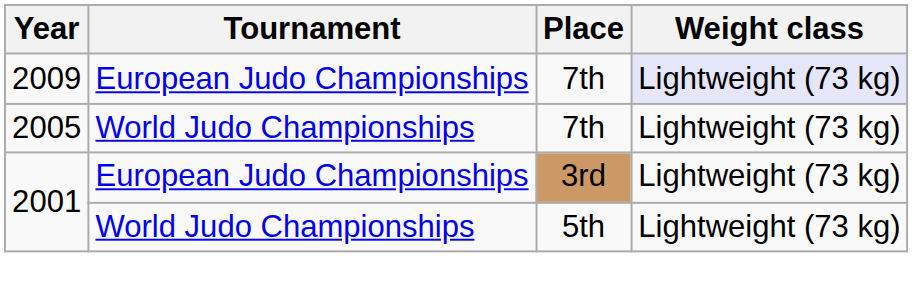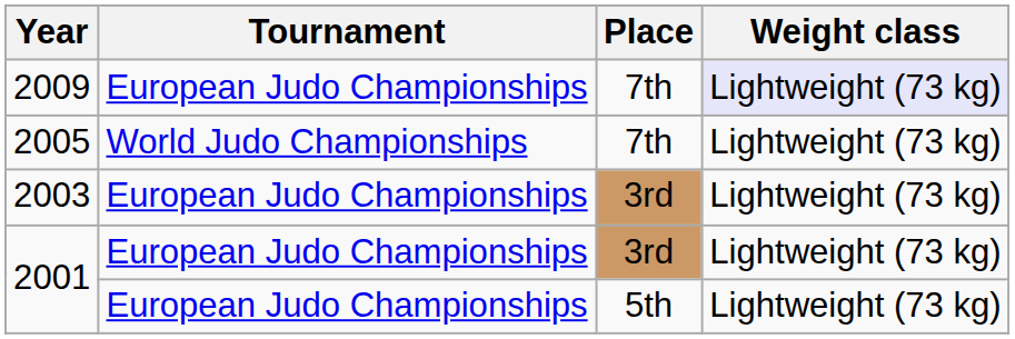+ row: 2003 | European Judo Championships | 3rd | Lightweight (73 kg)
2001 / 5th | Tournament: World Judo Championships -> European Judo Championships
